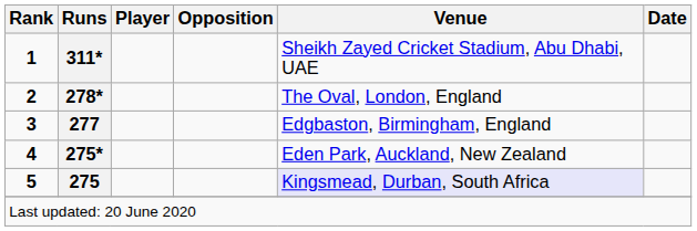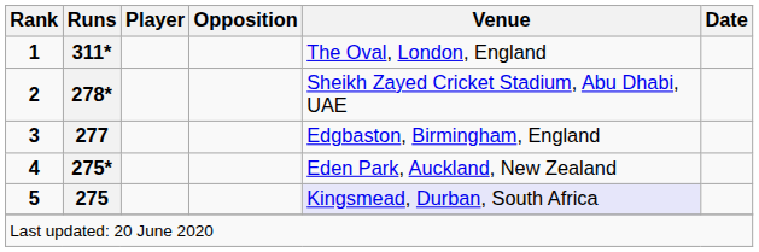1 | Venue: Sheikh Zayed Cricket Stadium, Abu Dhabi, UAE -> The Oval, London, England
2 | Venue: The Oval, London, England -> Sheikh Zayed Cricket Stadium, Abu Dhabi, UAE
